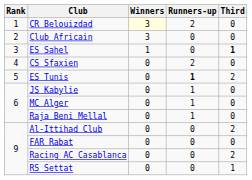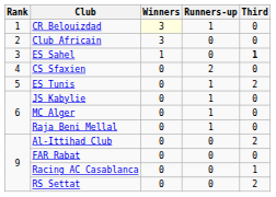CR Belouizdad | Runners-up: 2 -> 1
ES Tunis | Runners-up: bold -> normal
Racing AC Casablanca | Third: 2 -> 1
RS Settat | Third: 1 -> 2
